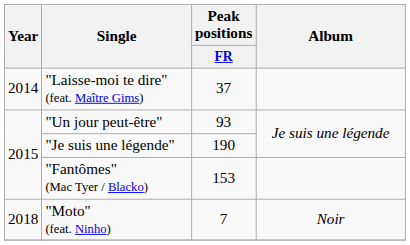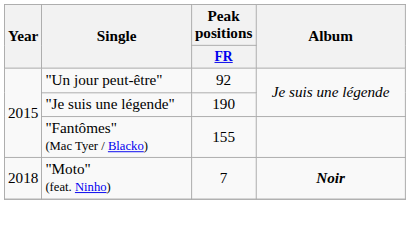- row: 2014 | "Laisse-moi te dire" (feat. Maître Gims) | 37
"Un jour peut-être" | Peak positions / FR: 93 -> 92
"Fantômes" (Mac Tyer / Blacko) | Peak positions / FR: 153 -> 155
"Moto" (feat. Ninho) | Album: normal -> bold
